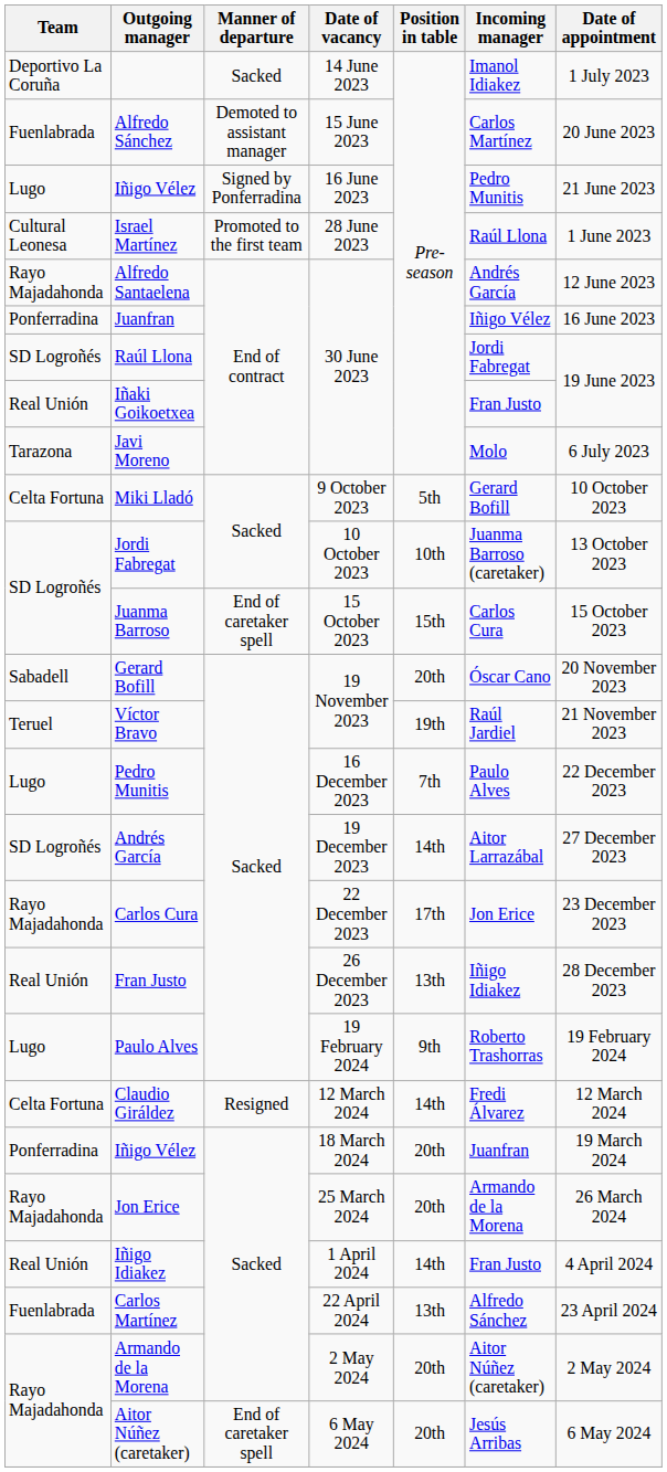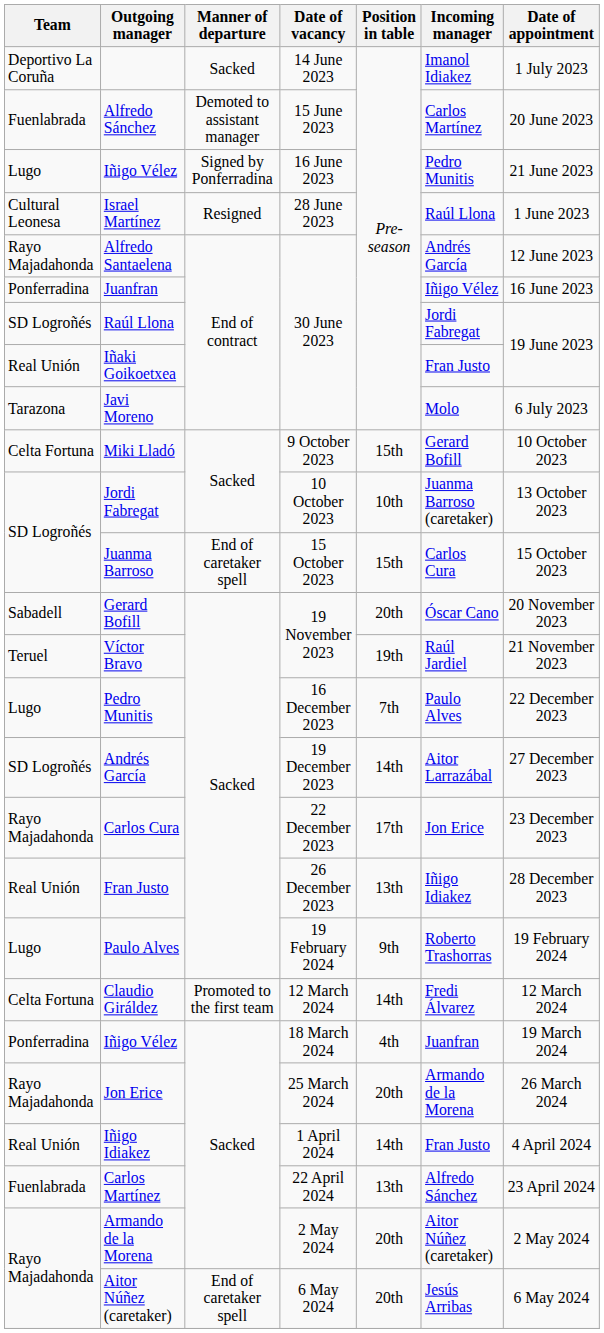Israel Martínez | Manner of departure: Promoted to the first team -> Resigned
Miki Lladó | Position in table: 5th -> 15th
Claudio Giráldez | Manner of departure: Resigned -> Promoted to the first team
Iñigo Vélez / 18 March 2024 | Position in table: 20th -> 4th
